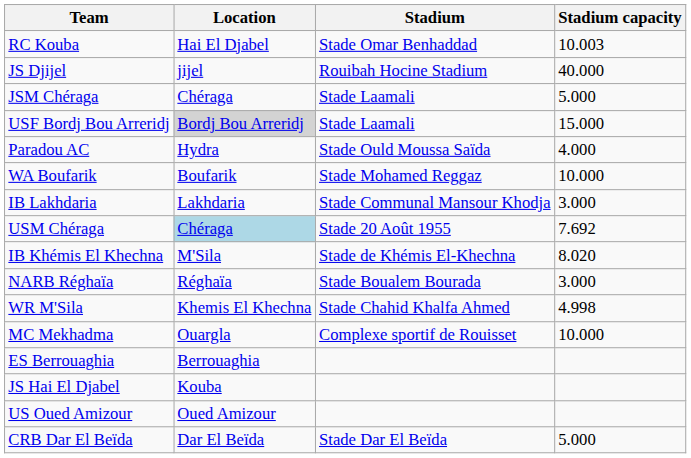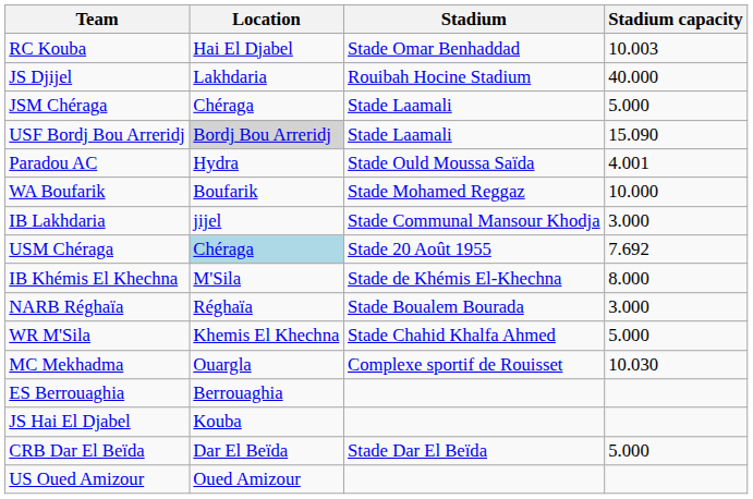JS Djijel | Location: jijel -> Lakhdaria
USF Bordj Bou Arreridj | Stadium capacity: 15.000 -> 15.090
Paradou AC | Stadium capacity: 4.000 -> 4.001
IB Lakhdaria | Location: Lakhdaria -> jijel
IB Khémis El Khechna | Stadium capacity: 8.020 -> 8.000
WR M'Sila | Stadium capacity: 4.998 -> 5.000
MC Mekhadma | Stadium capacity: 10.000 -> 10.030
rows swapped: US Oued Amizour <-> CRB Dar El Beïda
